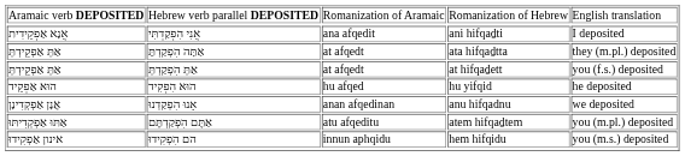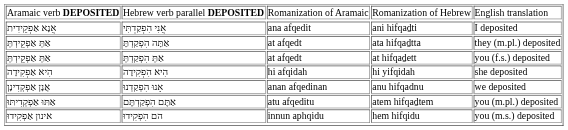- row: הוּא אַפְקֵיד | הוּא הִפְקִיד | hu afqed | hu yifqid | he deposited
+ row: הִיא אַפְקִידָה | הִיא הִפְקִידָה | hi afqidah | hi yifqidah | she deposited
